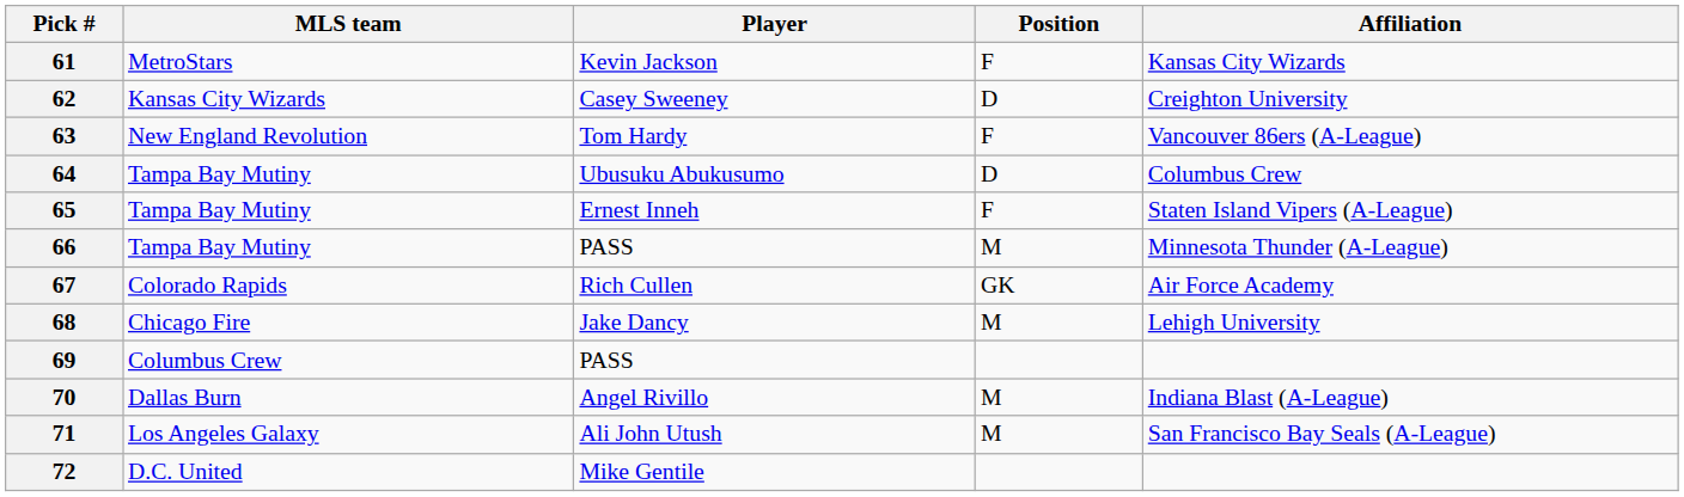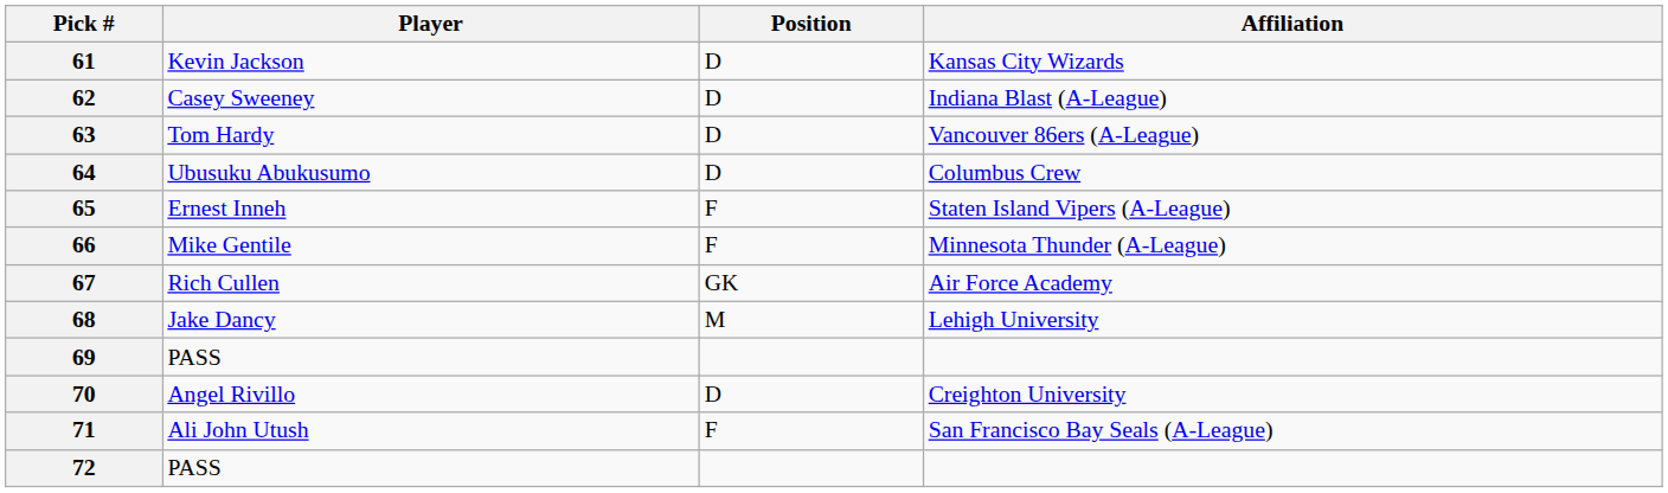- column: MLS team | MetroStars | Kansas City Wizards | New England Revolution | Tampa Bay Mutiny | Tampa Bay Mutiny | Tampa Bay Mutiny | Colorado Rapids | Chicago Fire | Columbus Crew | Dallas Burn | Los Angeles Galaxy | D.C. United
61 | Position: F -> D
62 | Affiliation: Creighton University -> Indiana Blast (A-League)
63 | Position: F -> D
66 | Player: PASS -> Mike Gentile
66 | Position: M -> F
70 | Position: M -> D
70 | Affiliation: Indiana Blast (A-League) -> Creighton University
71 | Position: M -> F
72 | Player: Mike Gentile -> PASS
